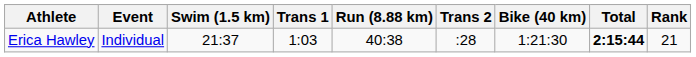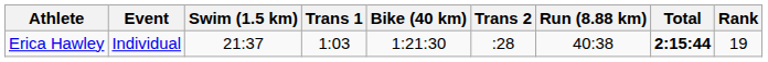columns swapped: Bike (40 km) <-> Run (8.88 km)
Erica Hawley | Rank: 21 -> 19
